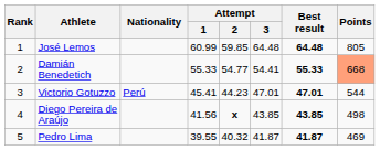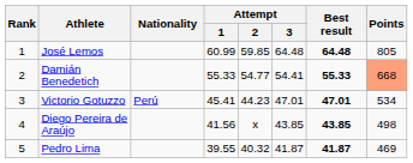Victorio Gotuzzo | Points: 544 -> 534
Diego Pereira de Araújo | Attempt / 2: bold -> normal
